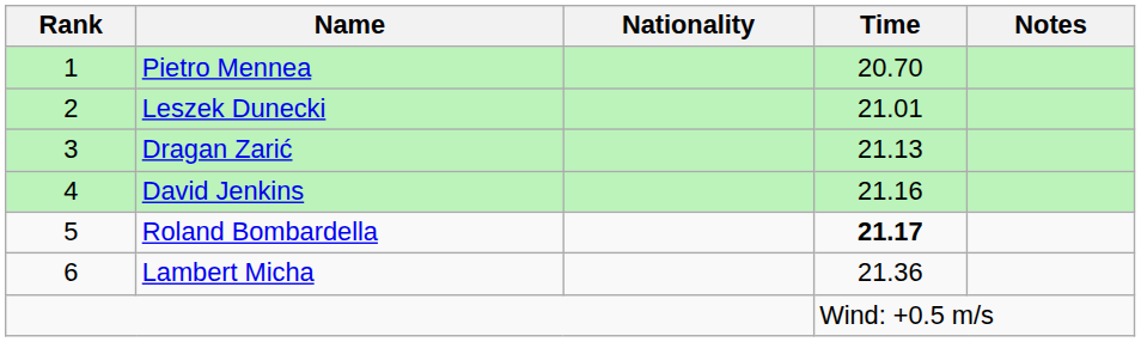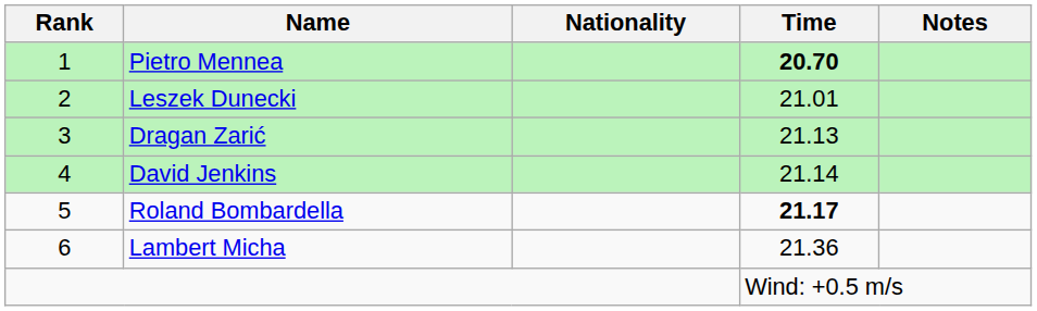Pietro Mennea | Time: normal -> bold
David Jenkins | Time: 21.16 -> 21.14
